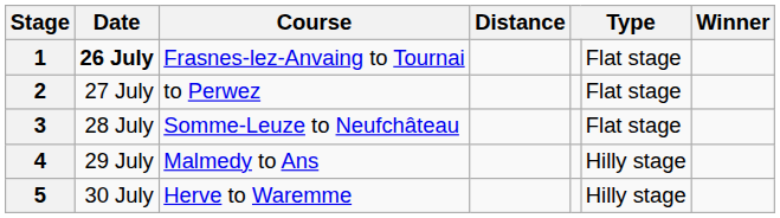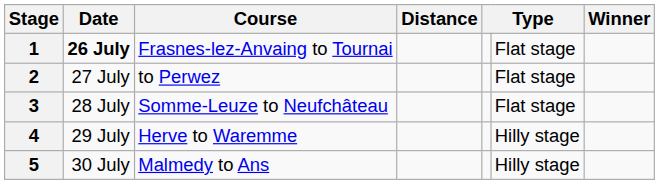4 | Course: Malmedy to Ans -> Herve to Waremme
5 | Course: Herve to Waremme -> Malmedy to Ans
